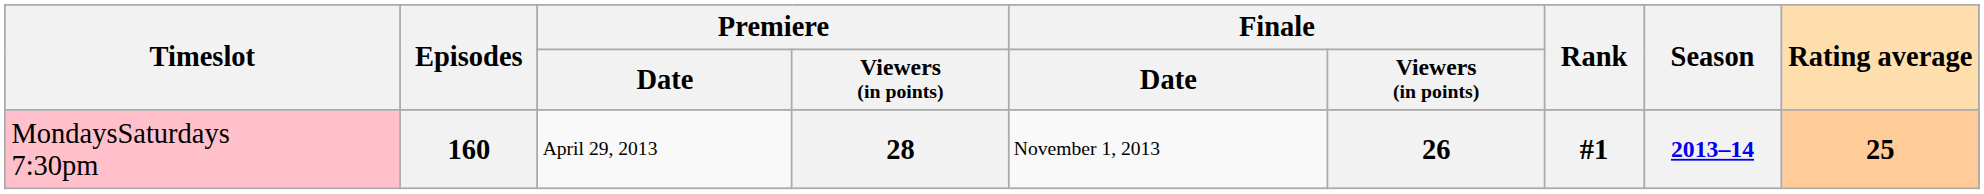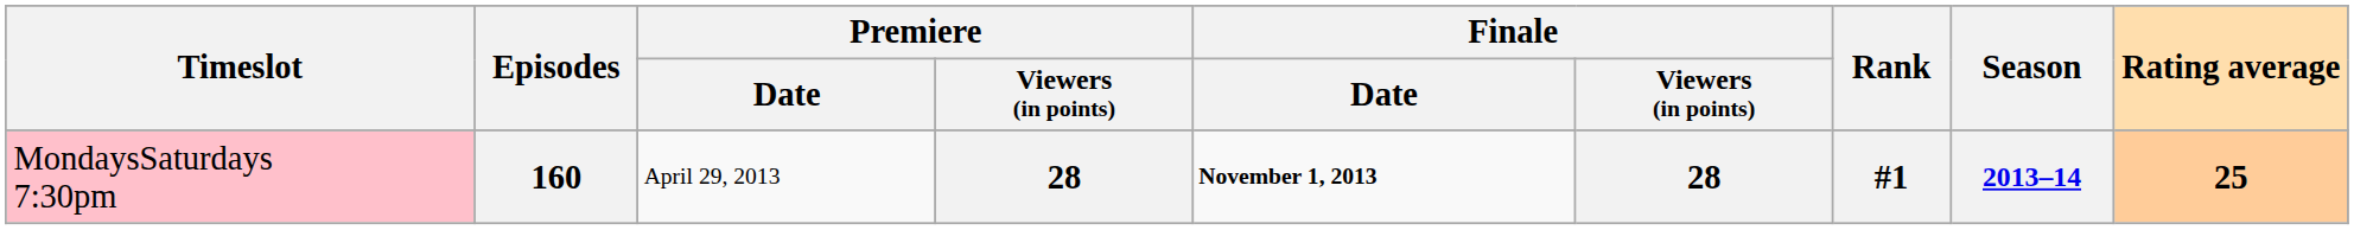160 | Finale / Date: normal -> bold
160 | Finale / Viewers (in points): 26 -> 28
